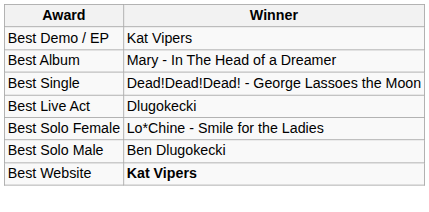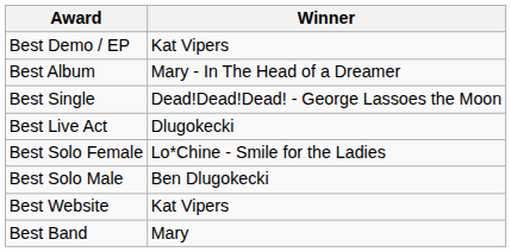Best Website | Winner: bold -> normal
+ row: Best Band | Mary
